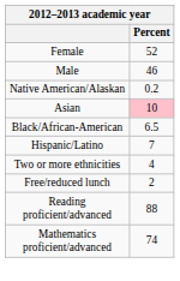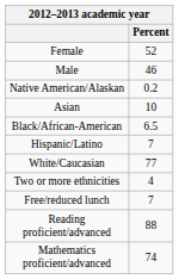Asian | Percent: pink background -> no background
+ row: White/Caucasian | 77
Free/reduced lunch | Percent: 2 -> 7
